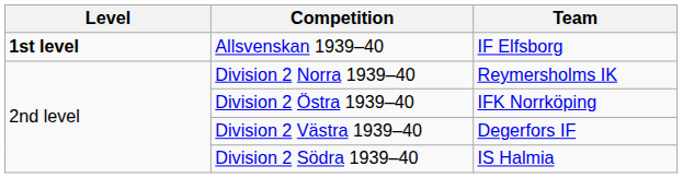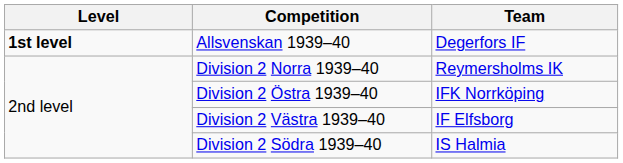Allsvenskan 1939–40 | Team: IF Elfsborg -> Degerfors IF
Division 2 Västra 1939–40 | Team: Degerfors IF -> IF Elfsborg
